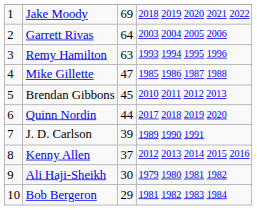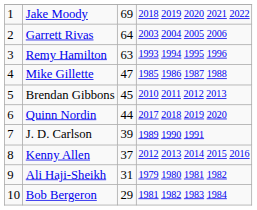Ali Haji-Sheikh | column 3: 30 -> 31
